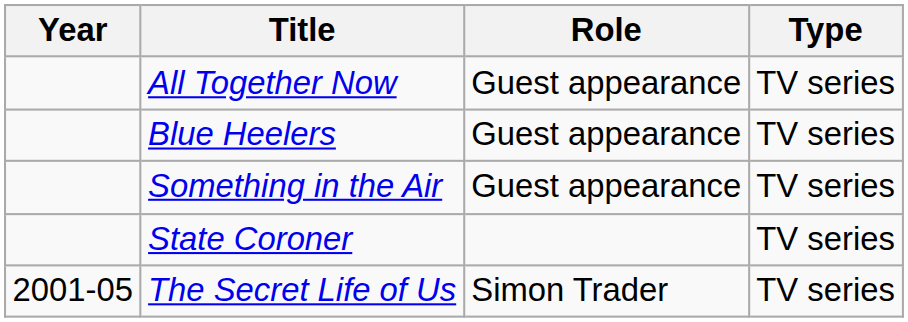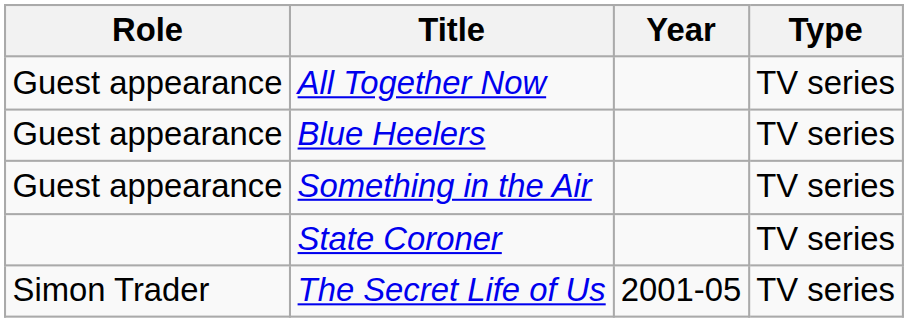columns swapped: Year <-> Role
